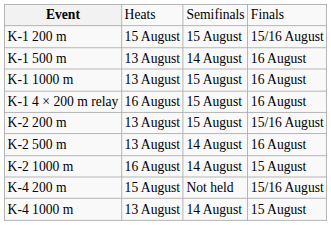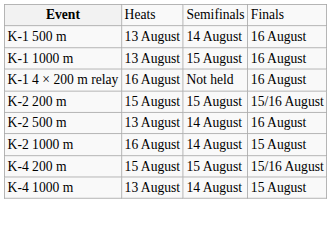- row: K-1 200 m | 15 August | 15 August | 15/16 August
K-1 4 × 200 m relay | column 3: 15 August -> Not held
K-2 200 m | column 2: 13 August -> 15 August
K-4 200 m | column 3: Not held -> 15 August
